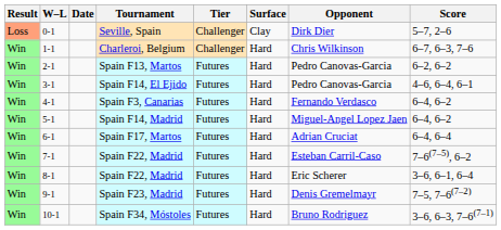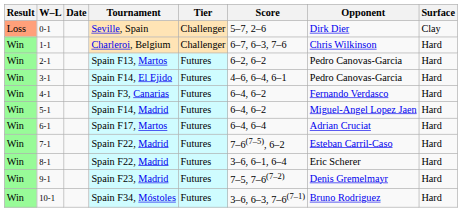columns swapped: Surface <-> Score
